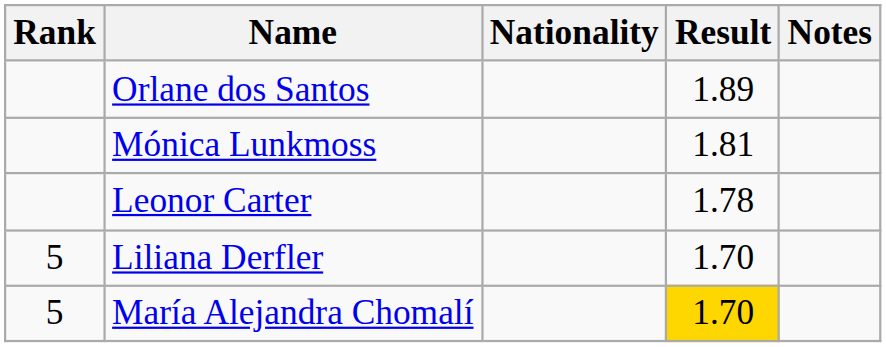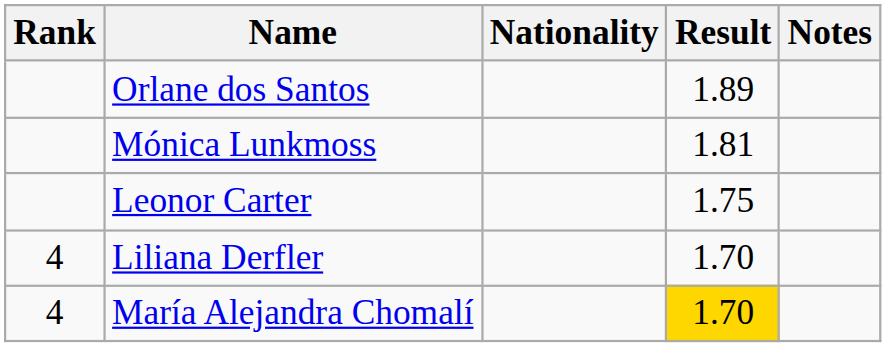Leonor Carter | Result: 1.78 -> 1.75
Liliana Derfler | Rank: 5 -> 4
María Alejandra Chomalí | Rank: 5 -> 4
